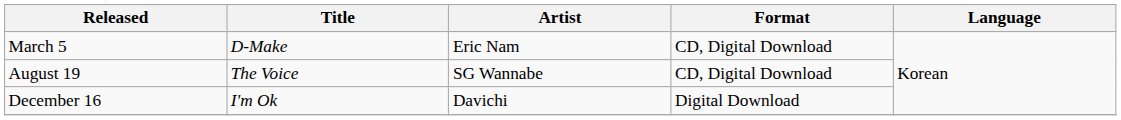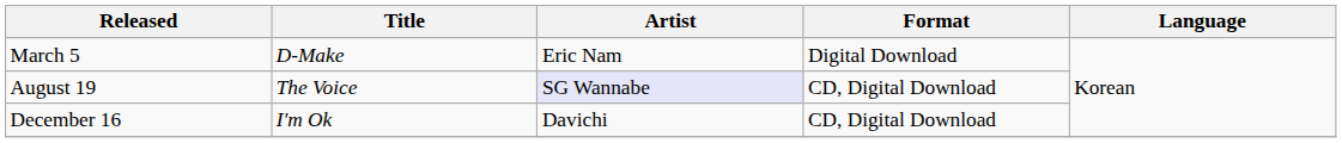March 5 | Format: CD, Digital Download -> Digital Download
August 19 | Artist: no background -> lavender background
December 16 | Format: Digital Download -> CD, Digital Download
